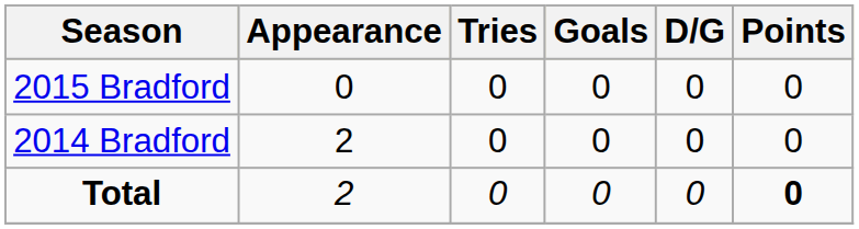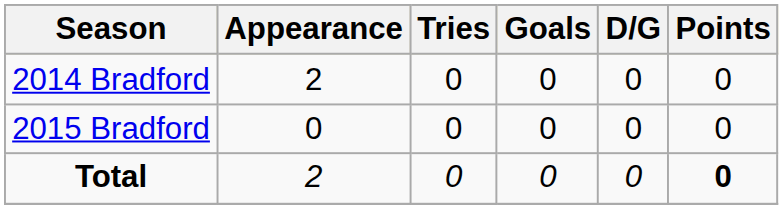rows swapped: 2014 Bradford <-> 2015 Bradford
